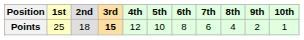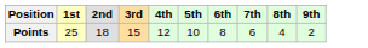- column: 10th | 1
Points | 3rd: bold -> normal
